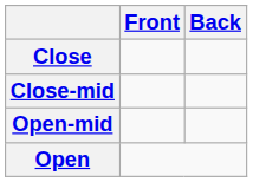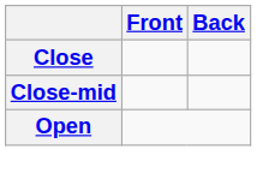- row: Open-mid
